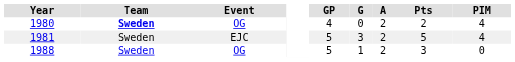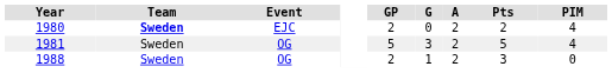1980 | Event: OG -> EJC
1980 | GP: 4 -> 2
1981 | Event: EJC -> OG
1988 | GP: 5 -> 2
